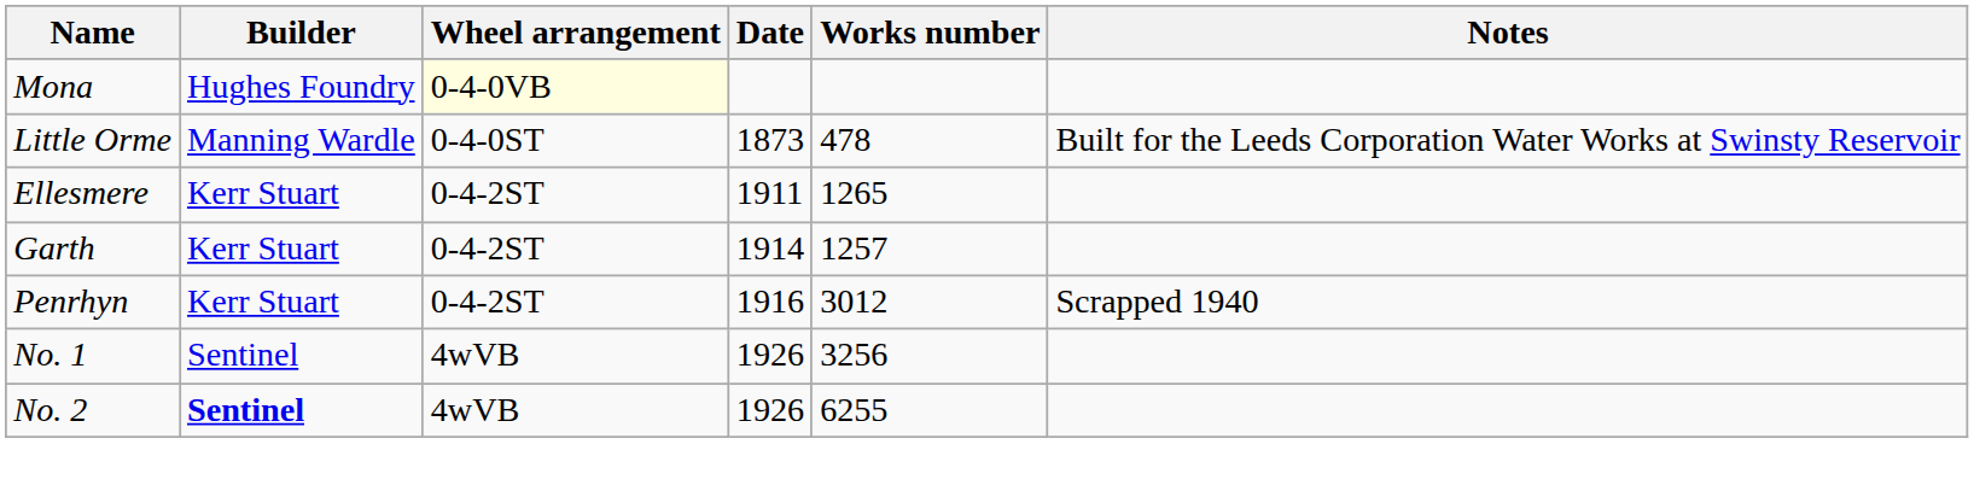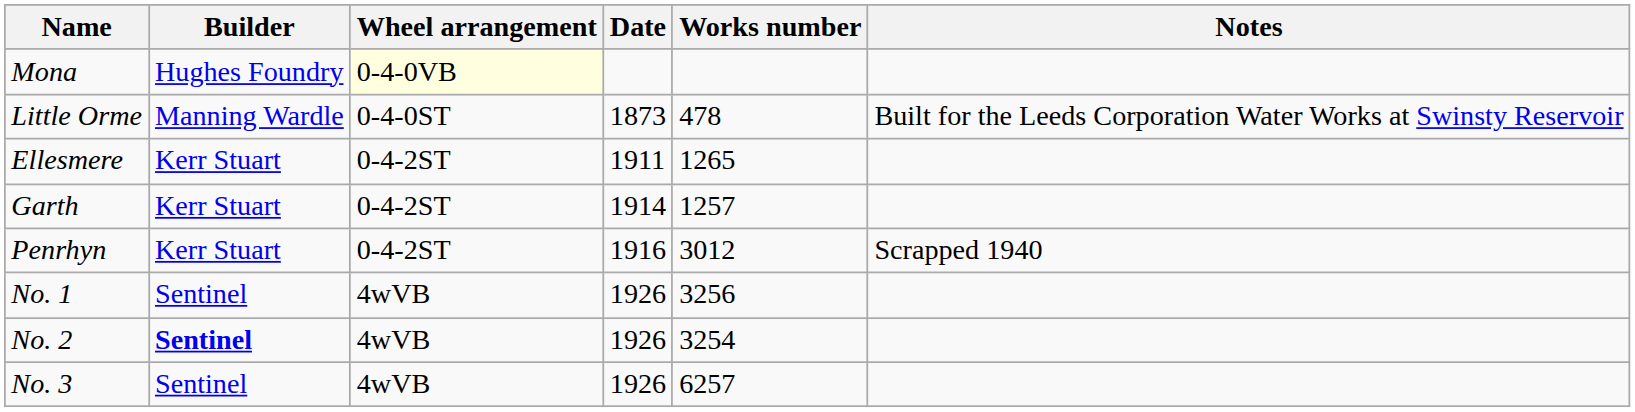No. 2 | Works number: 6255 -> 3254
+ row: No. 3 | Sentinel | 4wVB | 1926 | 6257
